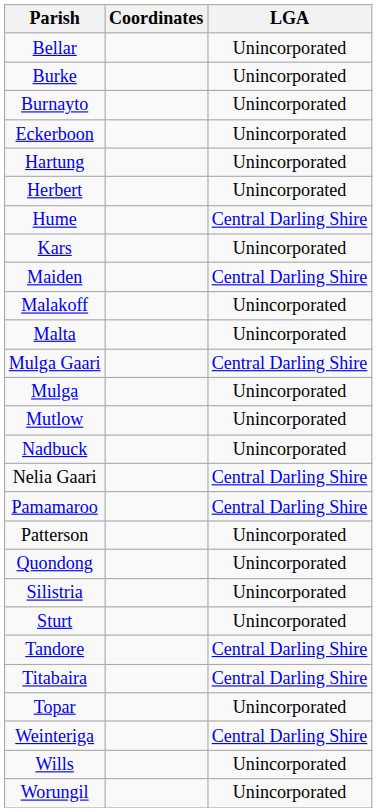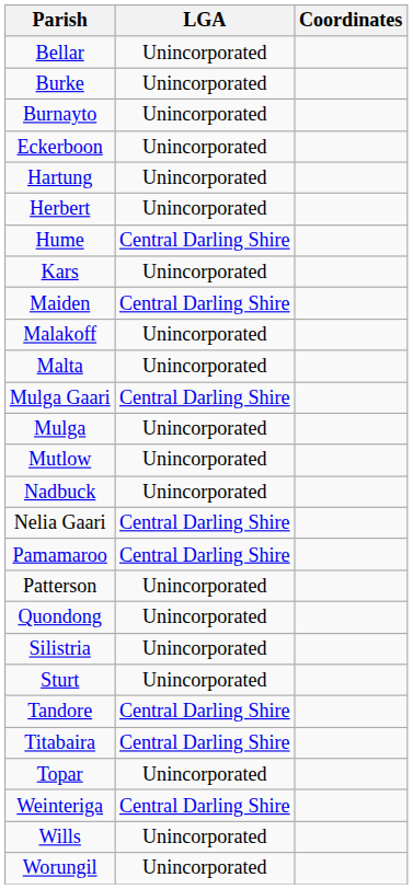columns swapped: LGA <-> Coordinates
